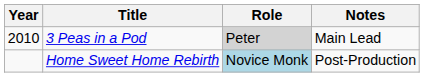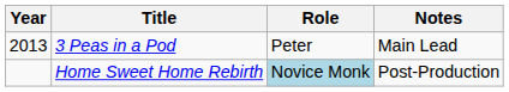3 Peas in a Pod | Year: 2010 -> 2013
3 Peas in a Pod | Role: lightgrey background -> no background
